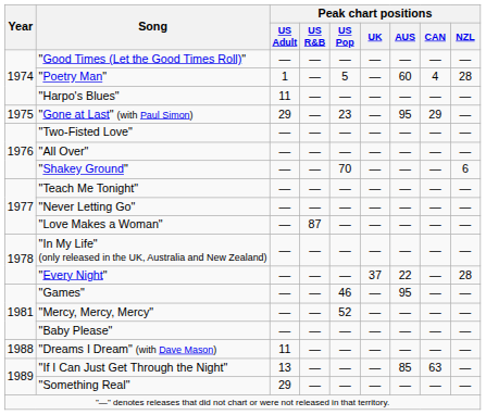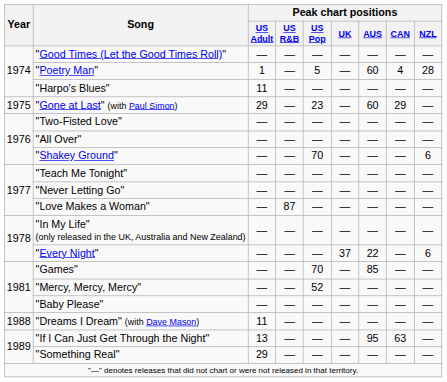"Gone at Last" (with Paul Simon) | Peak chart positions / AUS: 95 -> 60
"Every Night" | Peak chart positions / NZL: 28 -> 6
"Games" | Peak chart positions / US Pop: 46 -> 70
"Games" | Peak chart positions / AUS: 95 -> 85
"If I Can Just Get Through the Night" | Peak chart positions / AUS: 85 -> 95
